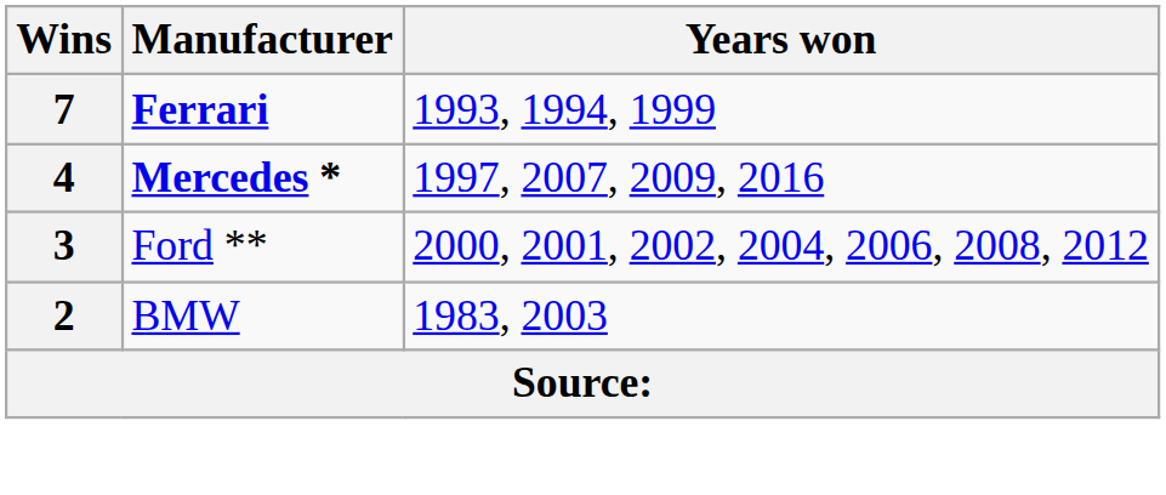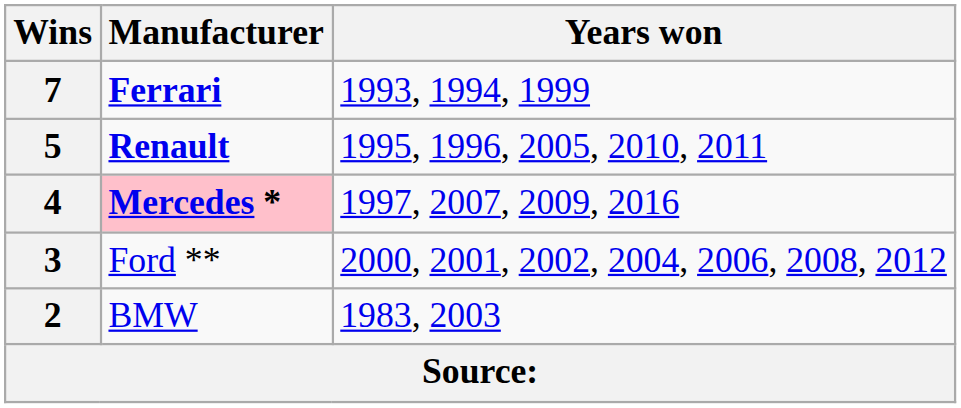+ row: 5 | Renault | 1995, 1996, 2005, 2010, 2011
4 | Manufacturer: no background -> pink background
